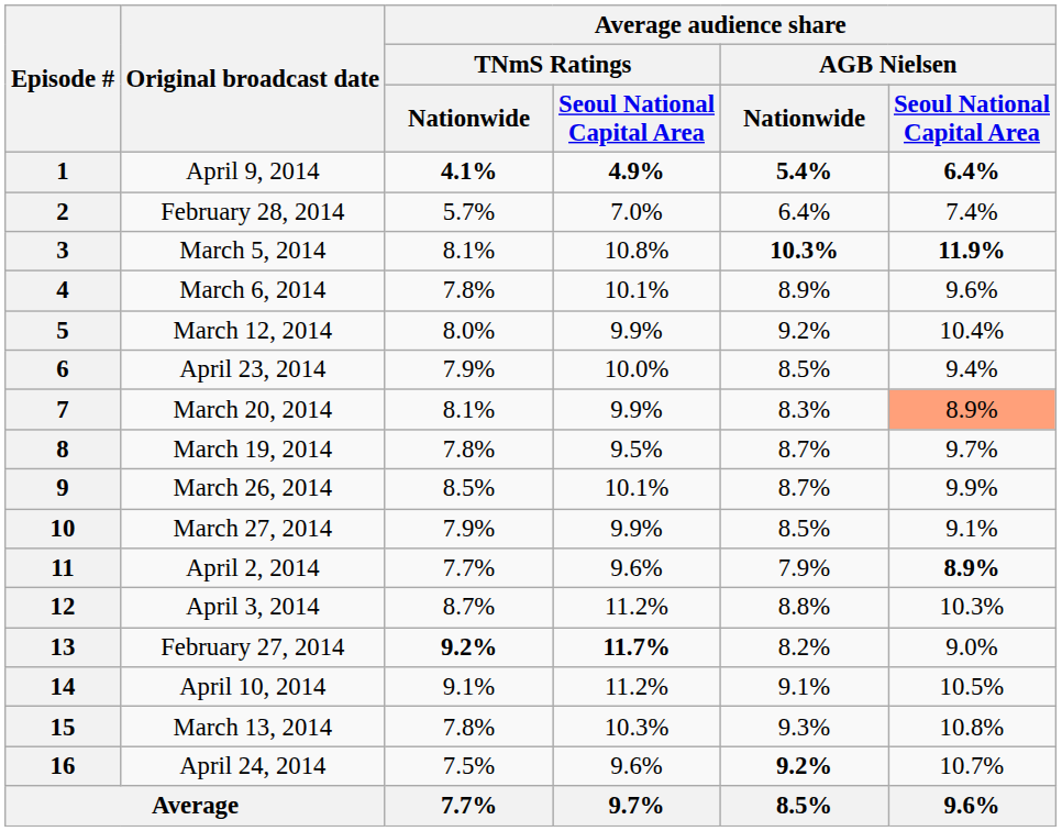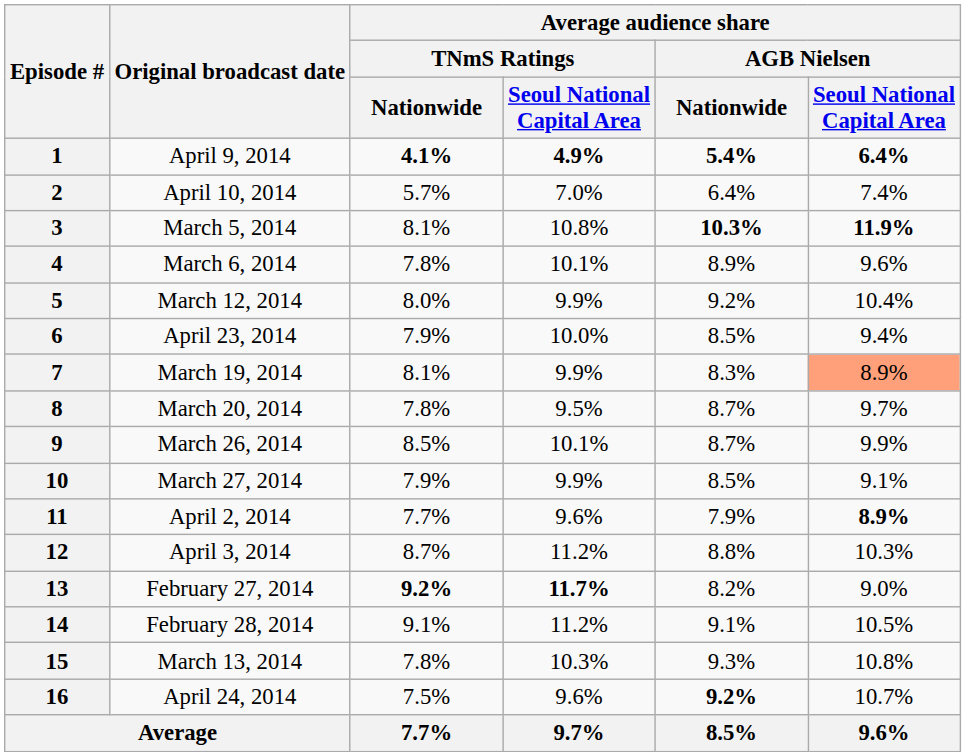2 | Original broadcast date: February 28, 2014 -> April 10, 2014
7 | Original broadcast date: March 20, 2014 -> March 19, 2014
8 | Original broadcast date: March 19, 2014 -> March 20, 2014
14 | Original broadcast date: April 10, 2014 -> February 28, 2014
